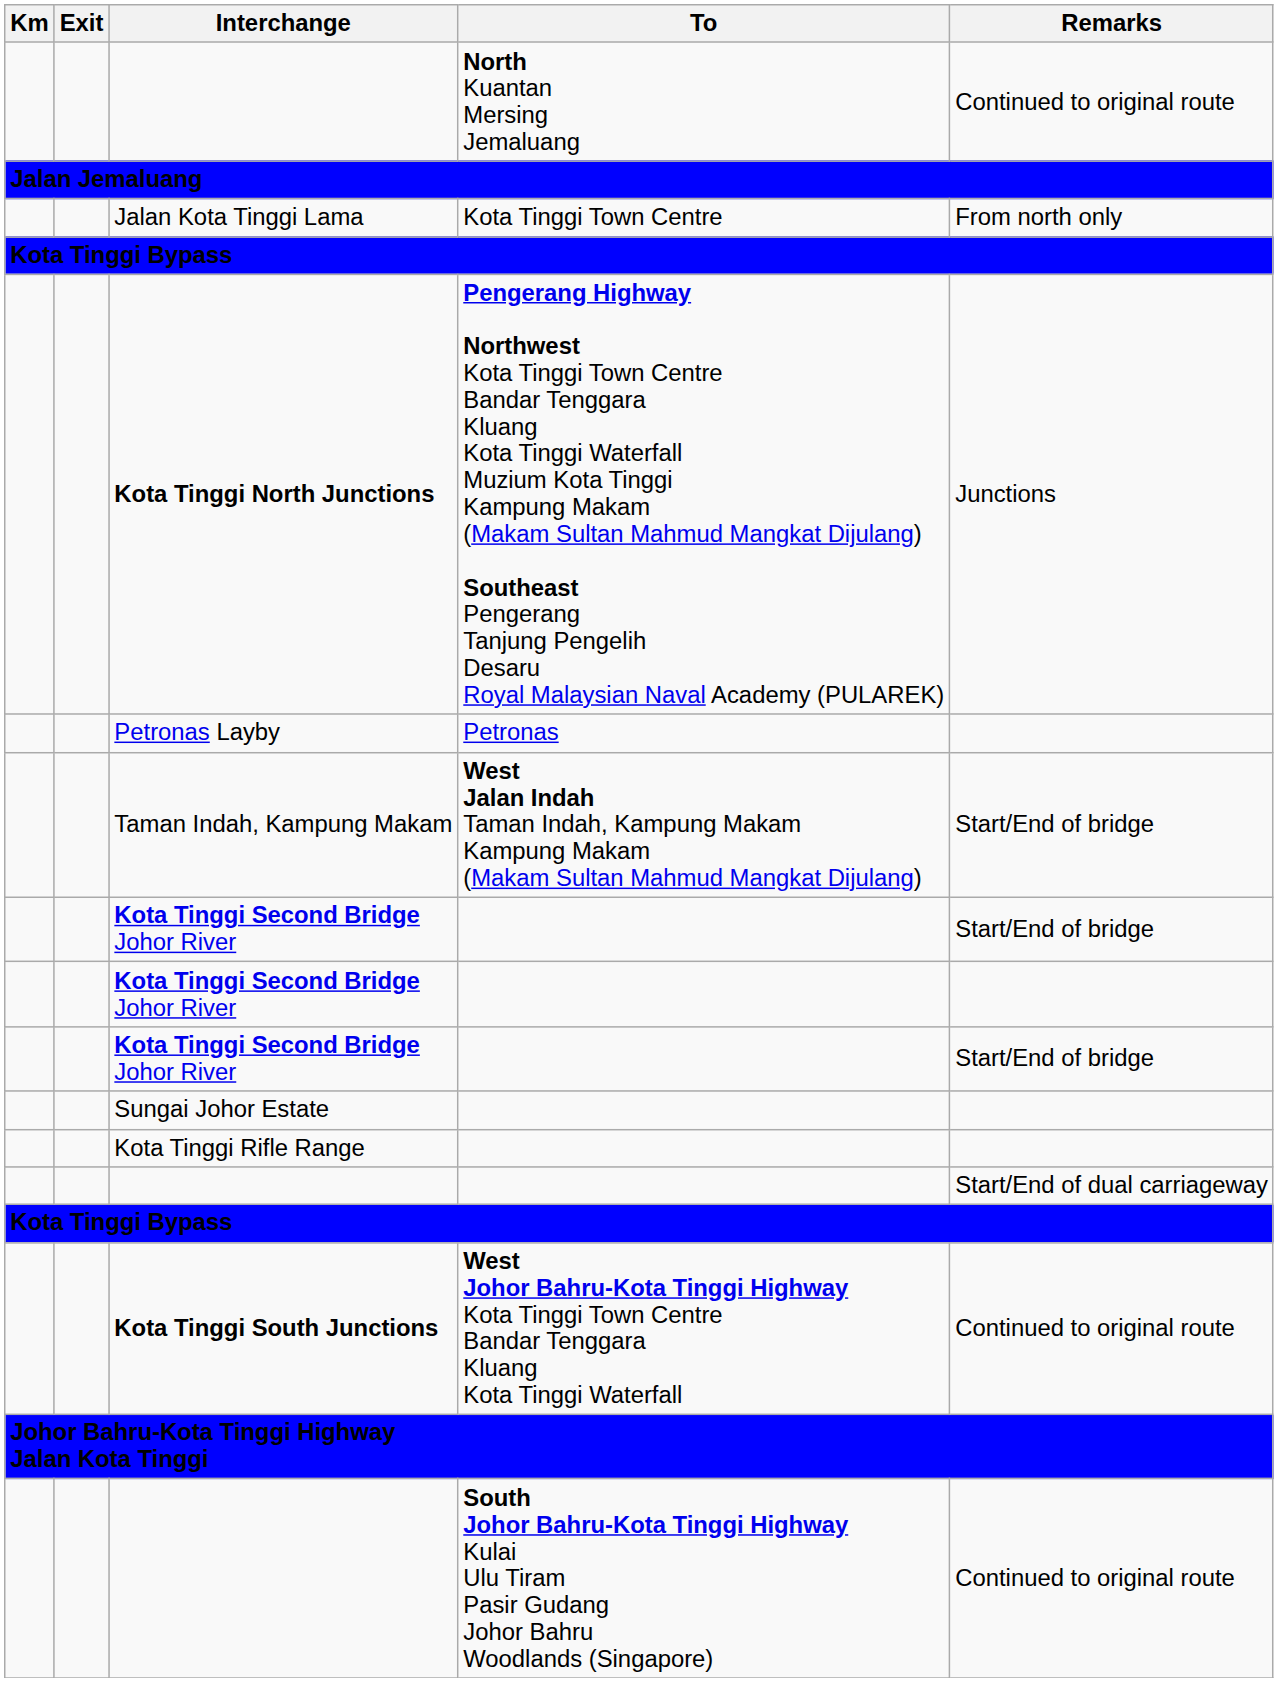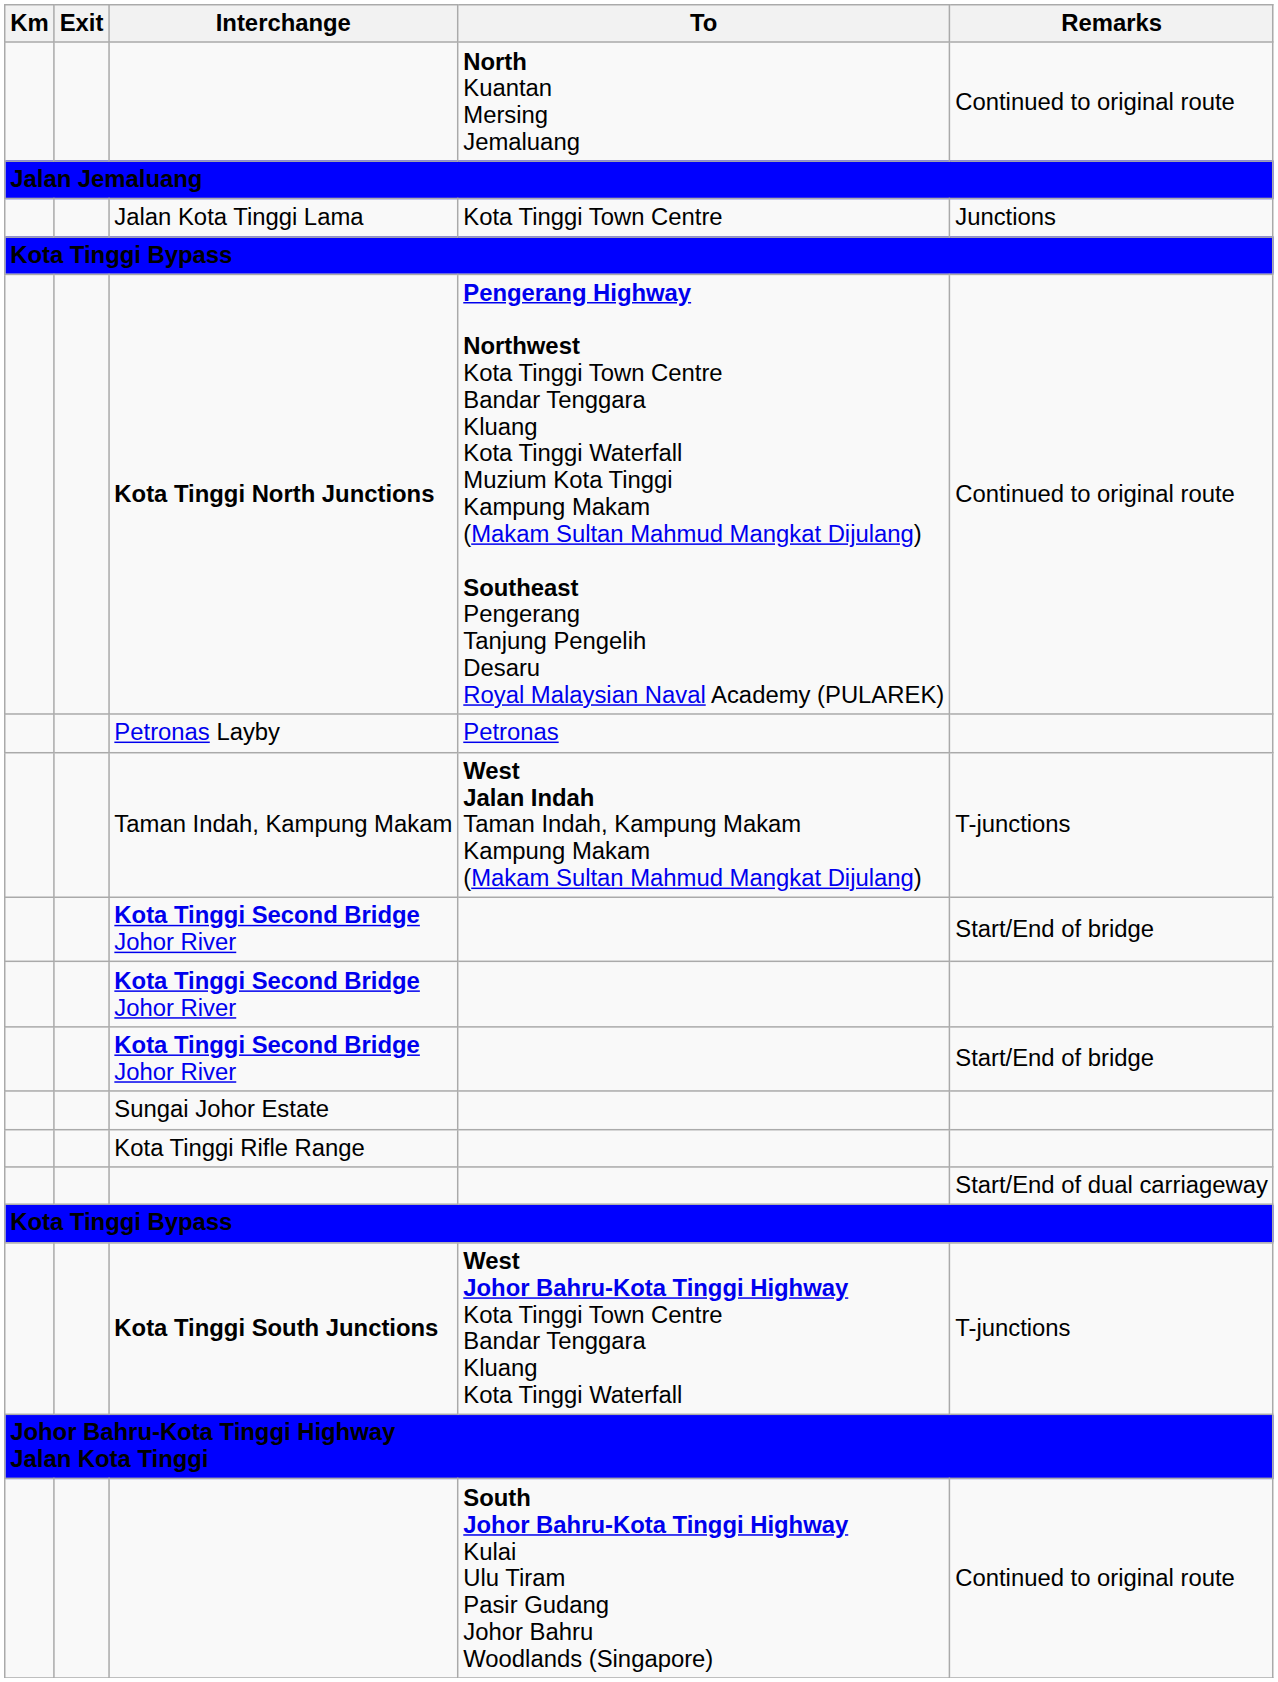Jalan Kota Tinggi Lama | Remarks: From north only -> Junctions
Kota Tinggi North Junctions | Remarks: Junctions -> Continued to original route
Taman Indah, Kampung Makam | Remarks: Start/End of bridge -> T-junctions
Kota Tinggi South Junctions | Remarks: Continued to original route -> T-junctions
